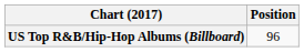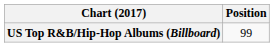US Top R&B/Hip-Hop Albums (Billboard) | Position: 96 -> 99
